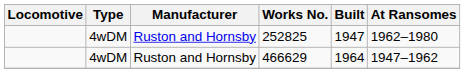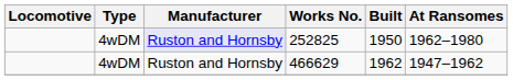252825 | Manufacturer: no background -> lavender background
252825 | Built: 1947 -> 1950
466629 | Built: 1964 -> 1962
